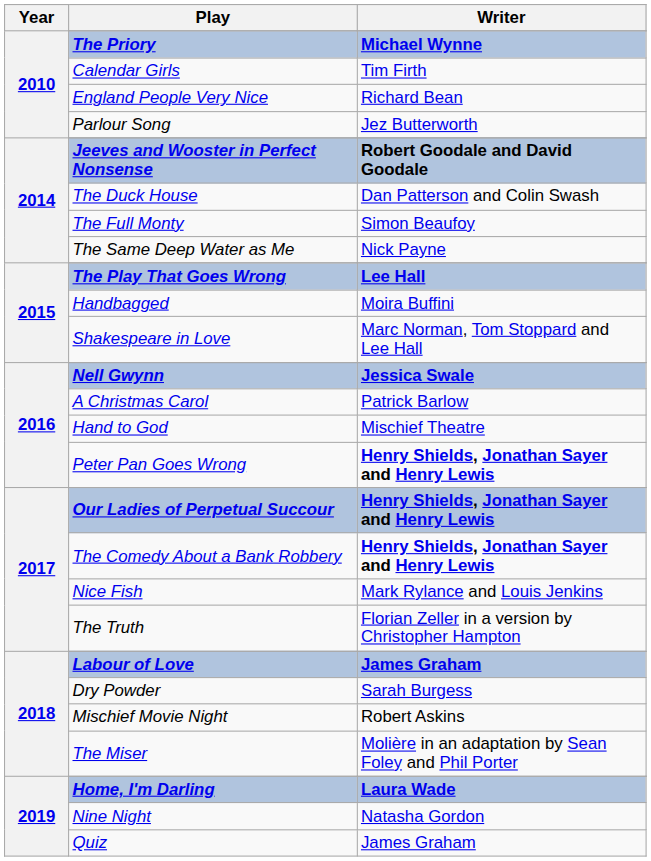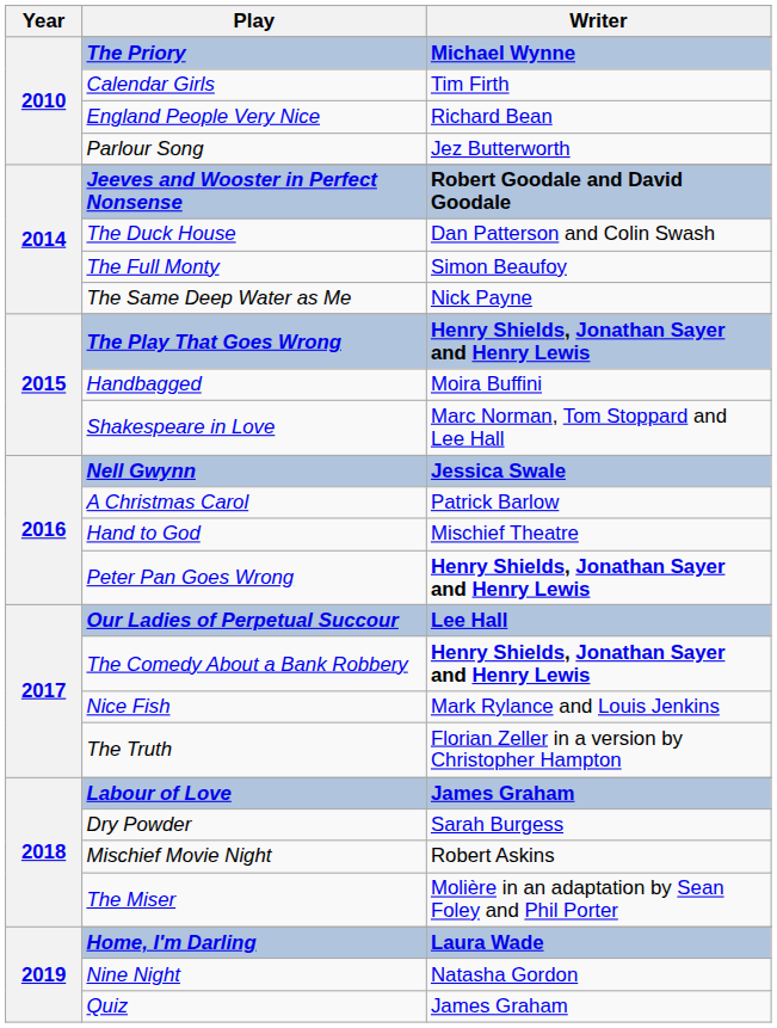The Play That Goes Wrong | Writer: Lee Hall -> Henry Shields, Jonathan Sayer and Henry Lewis
Our Ladies of Perpetual Succour | Writer: Henry Shields, Jonathan Sayer and Henry Lewis -> Lee Hall
